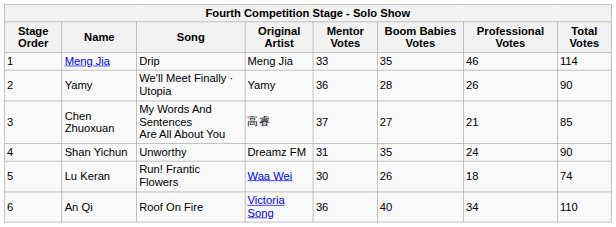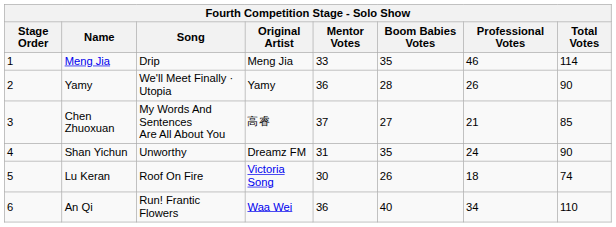Lu Keran | Song: Run! Frantic Flowers -> Roof On Fire
Lu Keran | Original Artist: Waa Wei -> Victoria Song
An Qi | Song: Roof On Fire -> Run! Frantic Flowers
An Qi | Original Artist: Victoria Song -> Waa Wei
